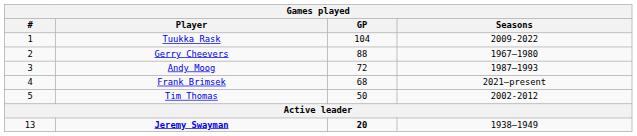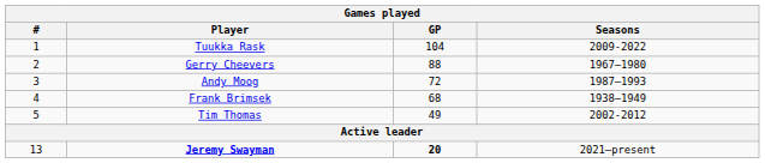Frank Brimsek | Seasons: 2021–present -> 1938–1949
Tim Thomas | GP: 50 -> 49
Jeremy Swayman | Seasons: 1938–1949 -> 2021–present
